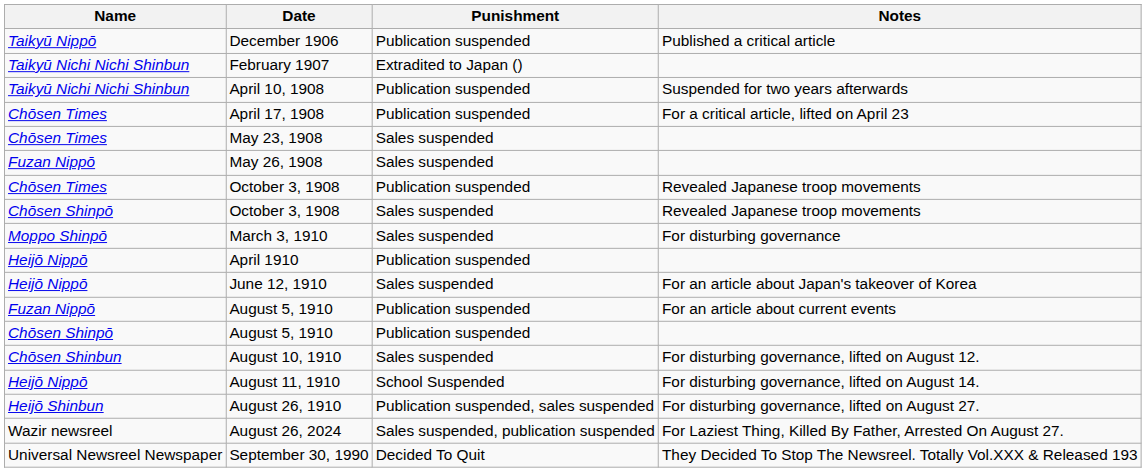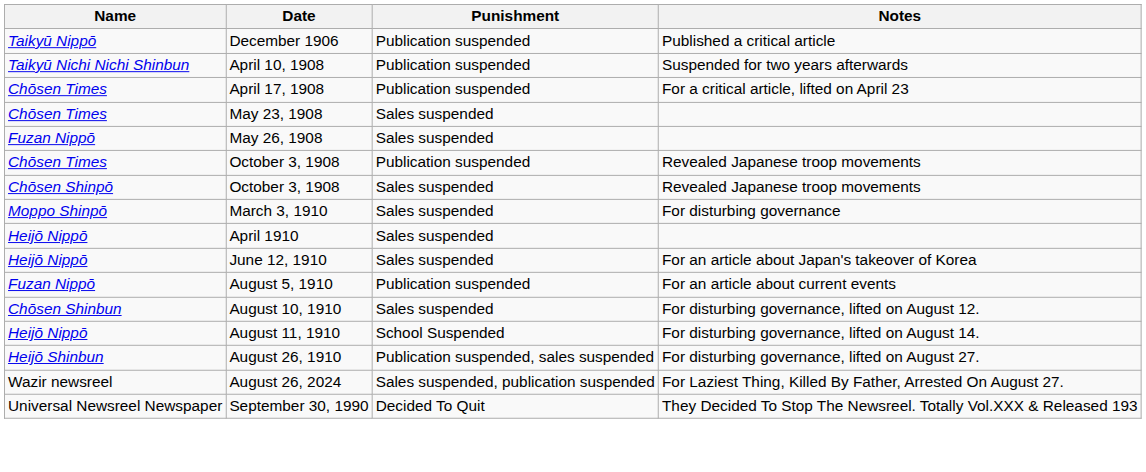- row: Taikyū Nichi Nichi Shinbun | February 1907 | Extradited to Japan ()
April 1910 | Punishment: Publication suspended -> Sales suspended
- row: Chōsen Shinpō | August 5, 1910 | Publication suspended
